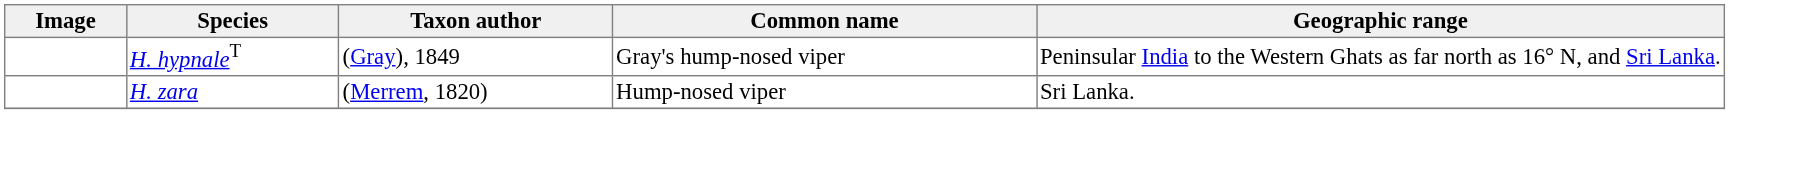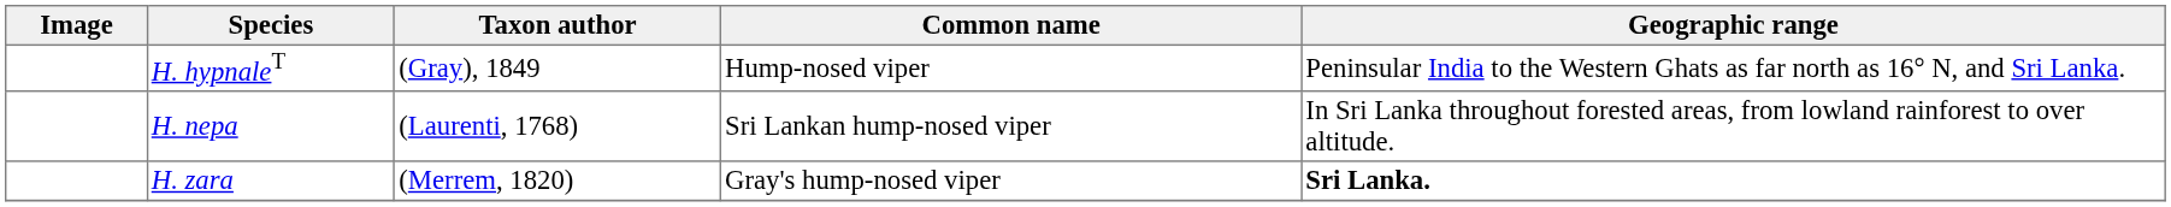H. hypnaleT | Common name: Gray's hump-nosed viper -> Hump-nosed viper
+ row: H. nepa | (Laurenti, 1768) | Sri Lankan hump-nosed viper | In Sri Lanka throughout forested areas, from lowland rainforest to over altitude.
H. zara | Common name: Hump-nosed viper -> Gray's hump-nosed viper
H. zara | Geographic range: normal -> bold
